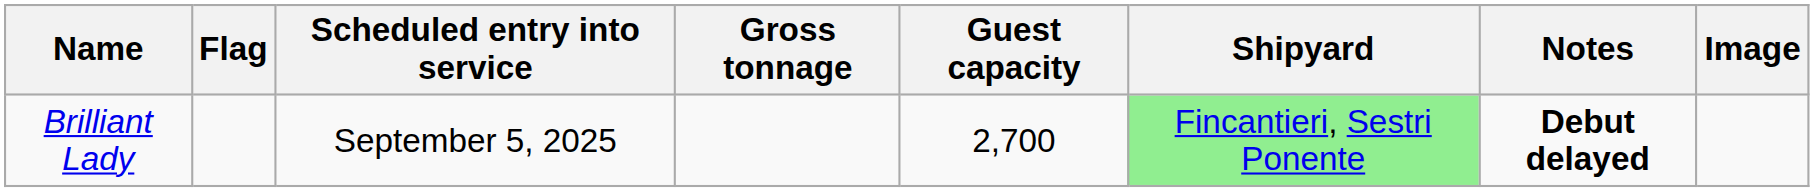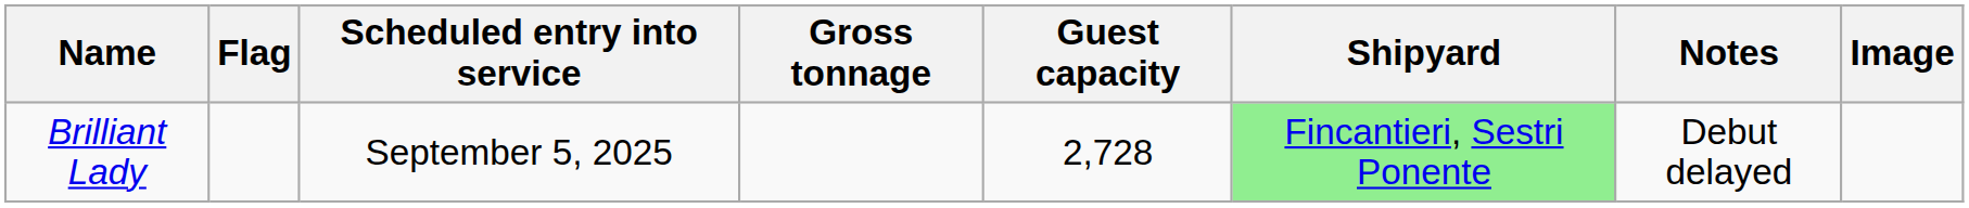Brilliant Lady | Guest capacity: 2,700 -> 2,728
Brilliant Lady | Notes: bold -> normal
